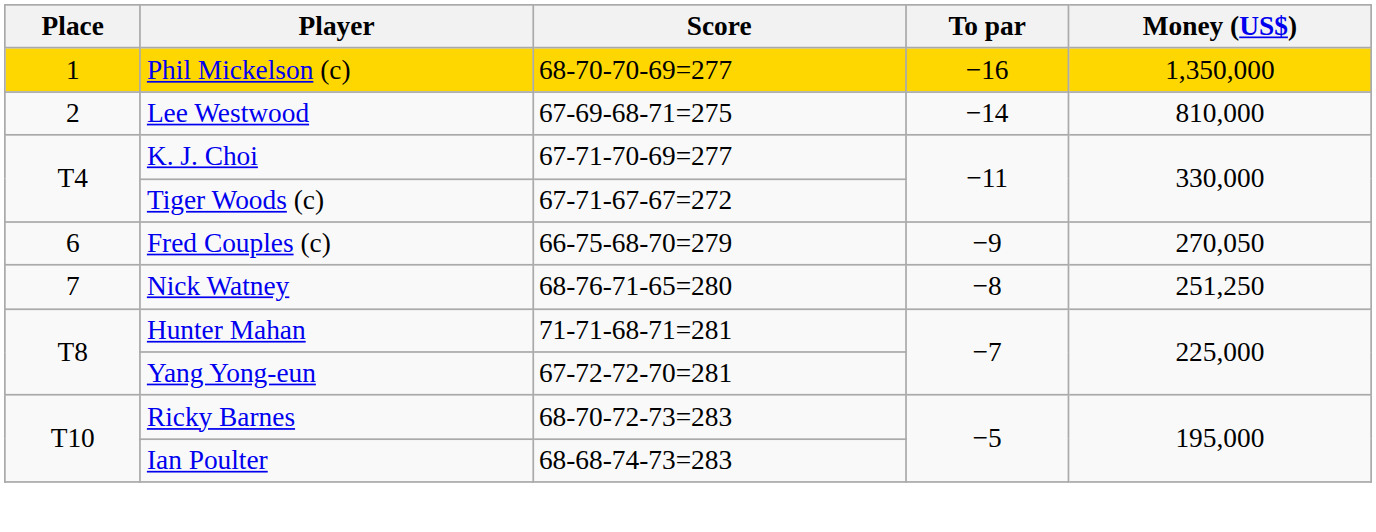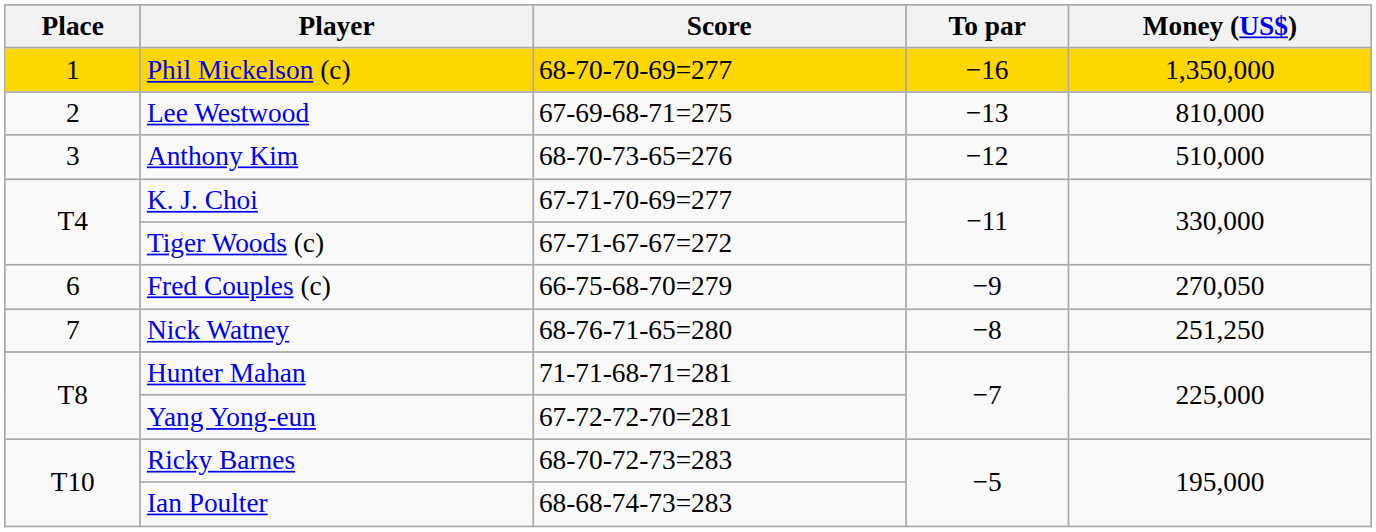Lee Westwood | To par: −14 -> −13
+ row: 3 | Anthony Kim | 68-70-73-65=276 | −12 | 510,000
